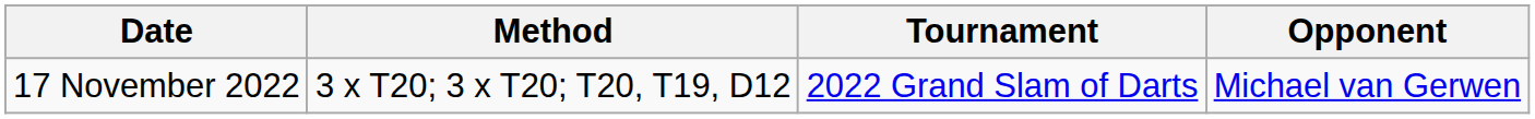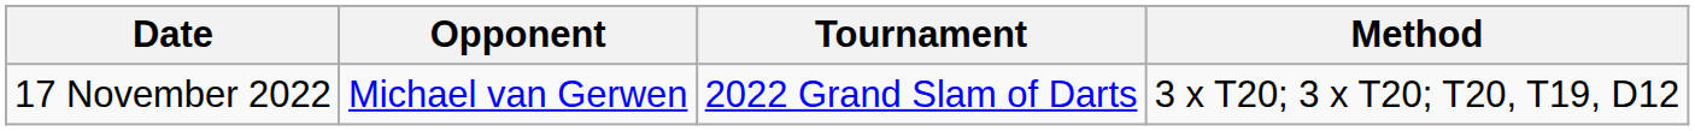columns swapped: Opponent <-> Method
